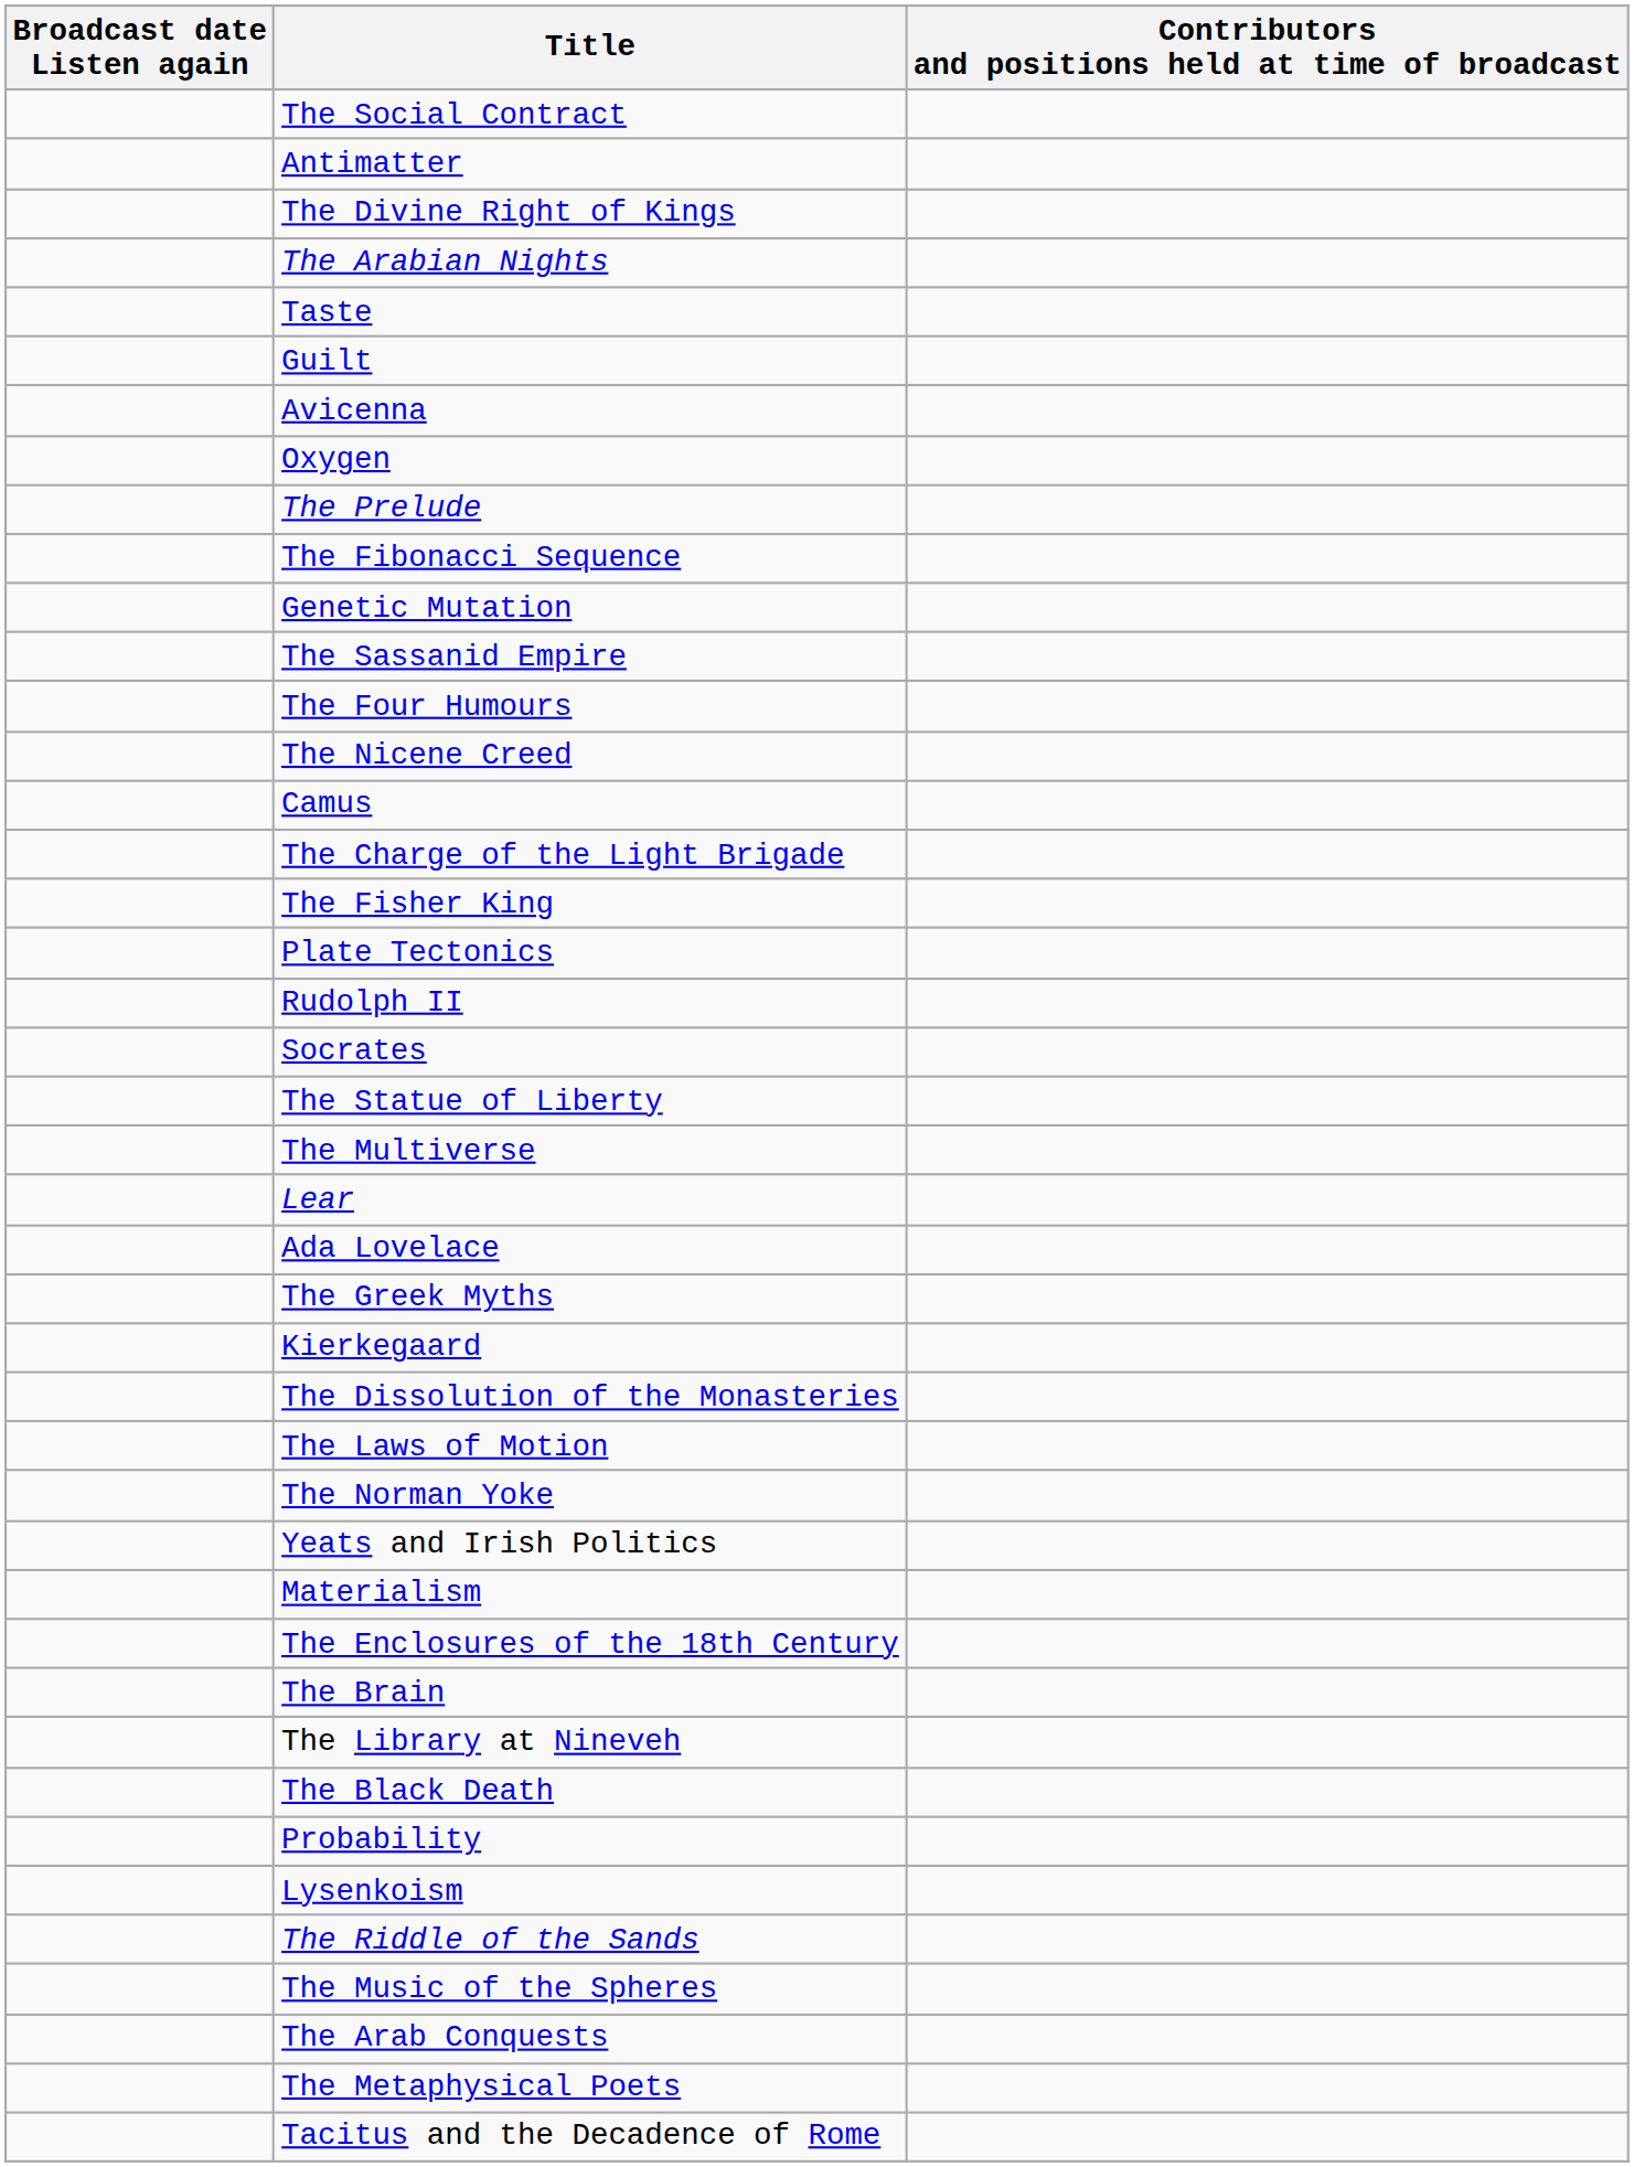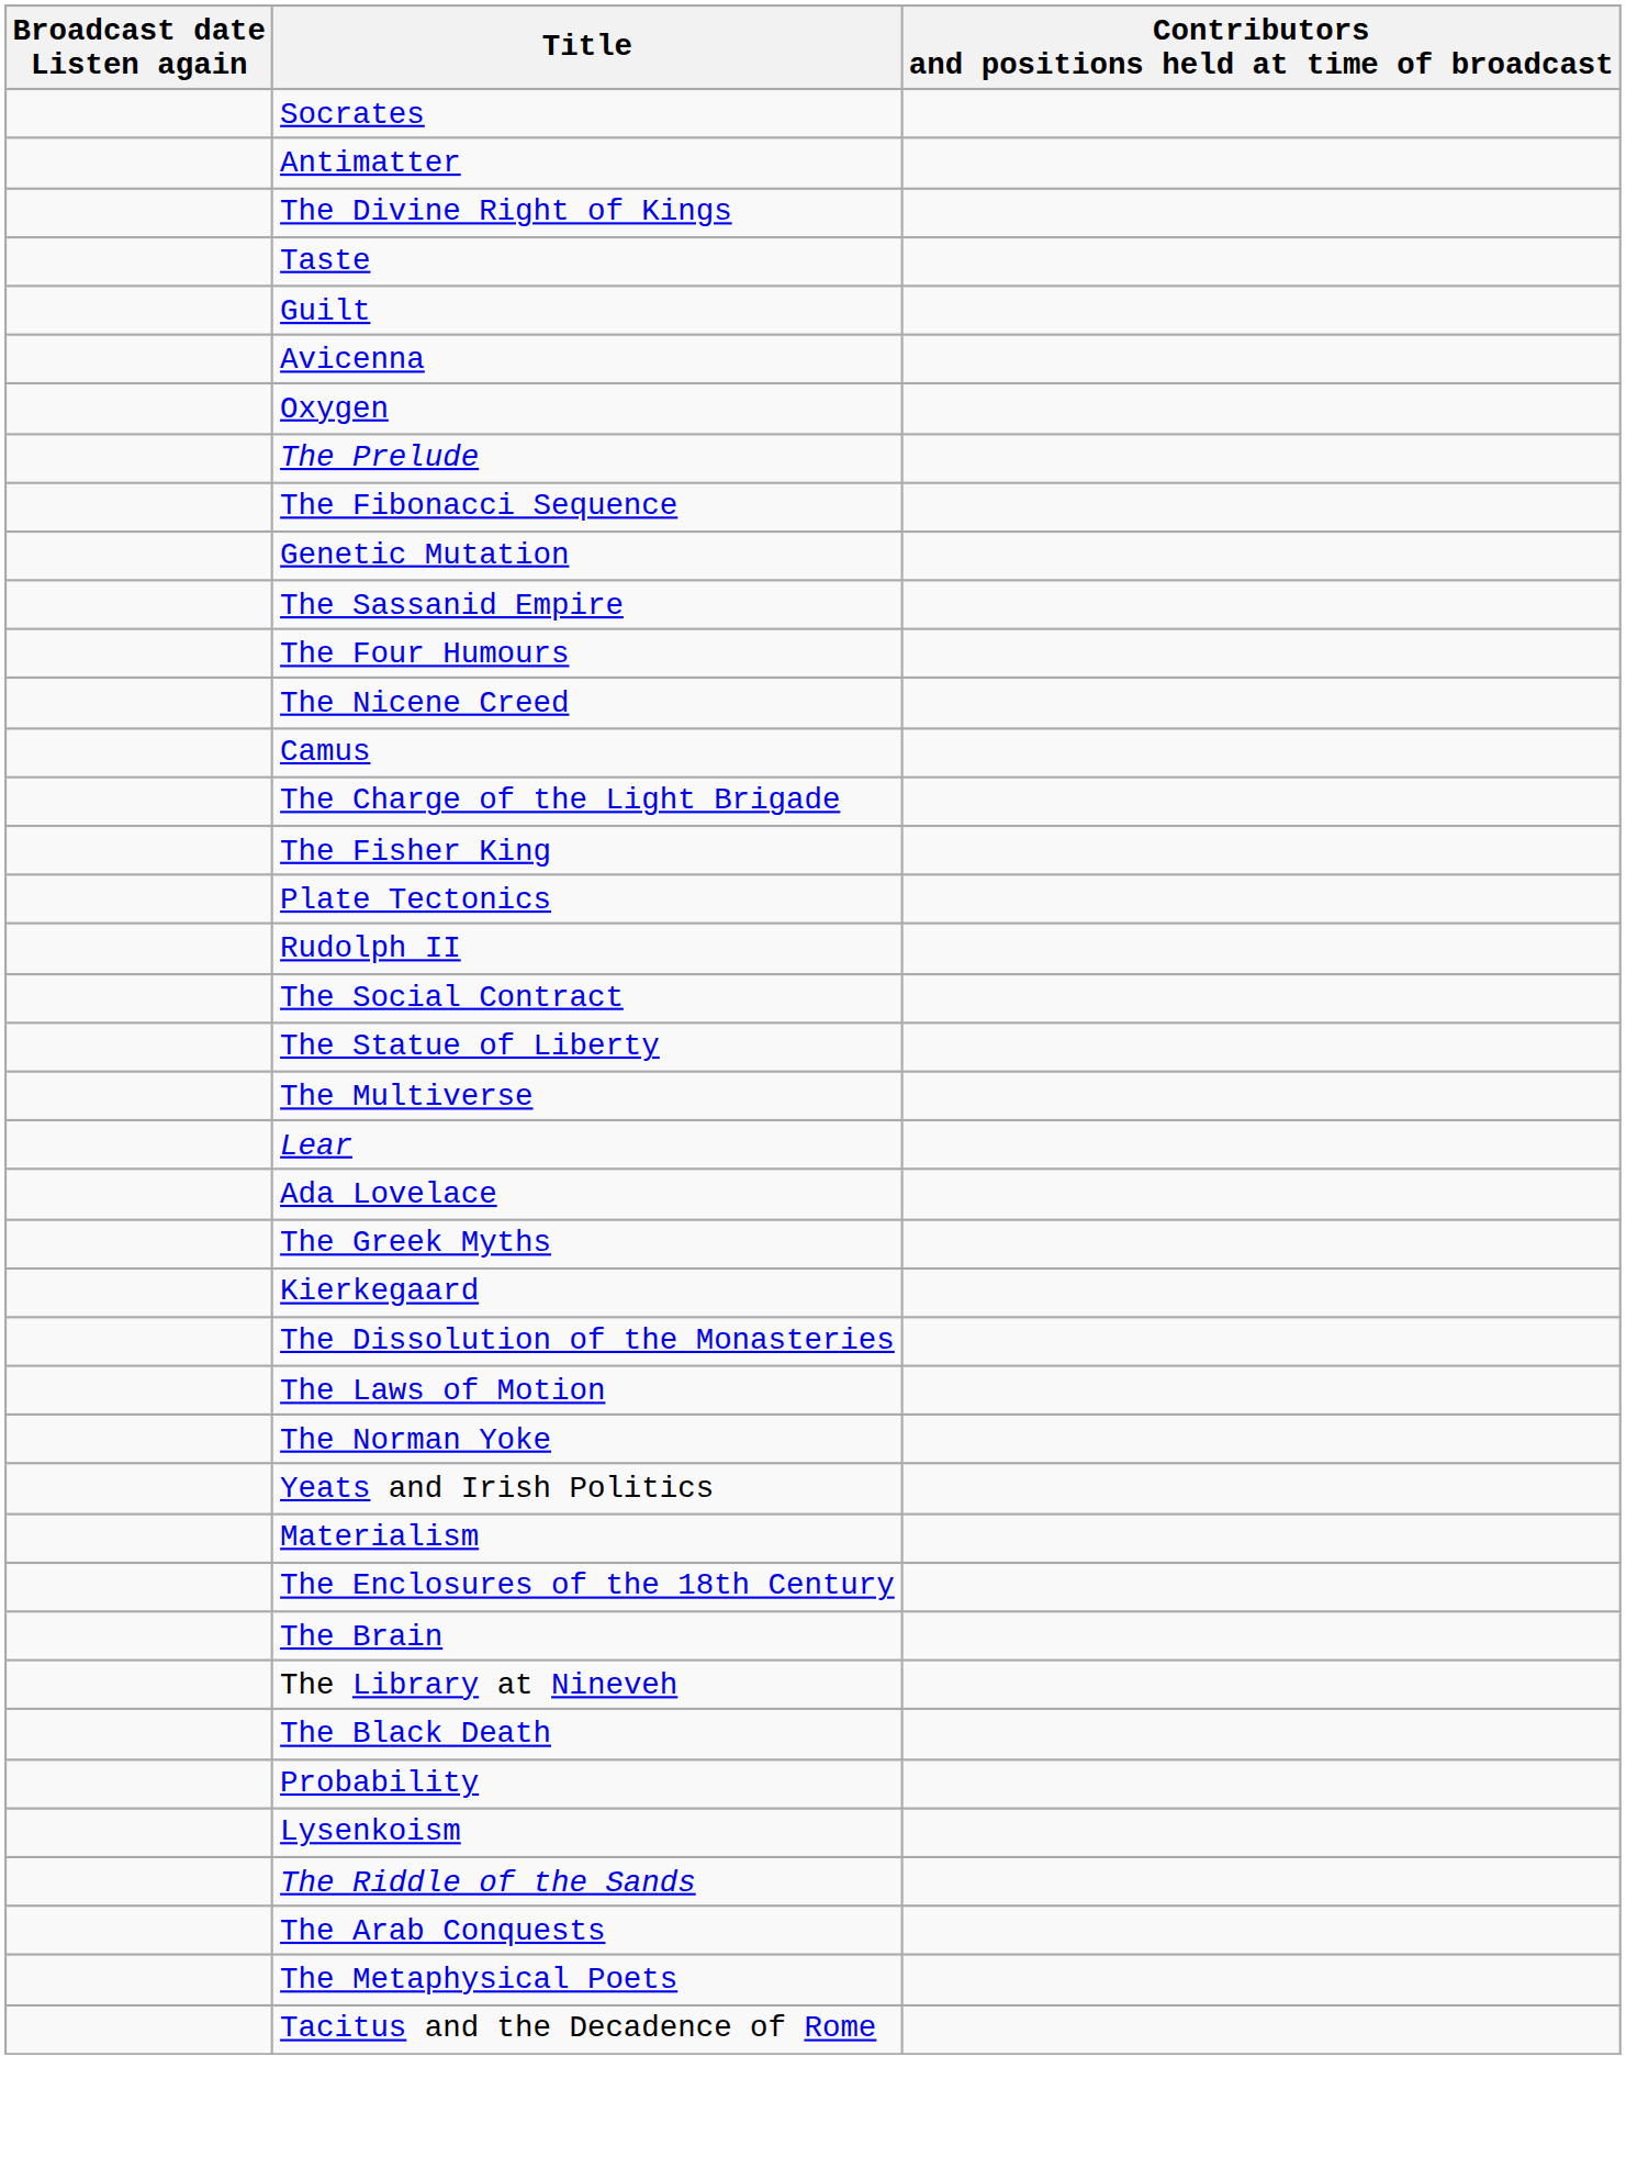rows swapped: Socrates <-> The Social Contract
- row: The Arabian Nights
- row: The Music of the Spheres
